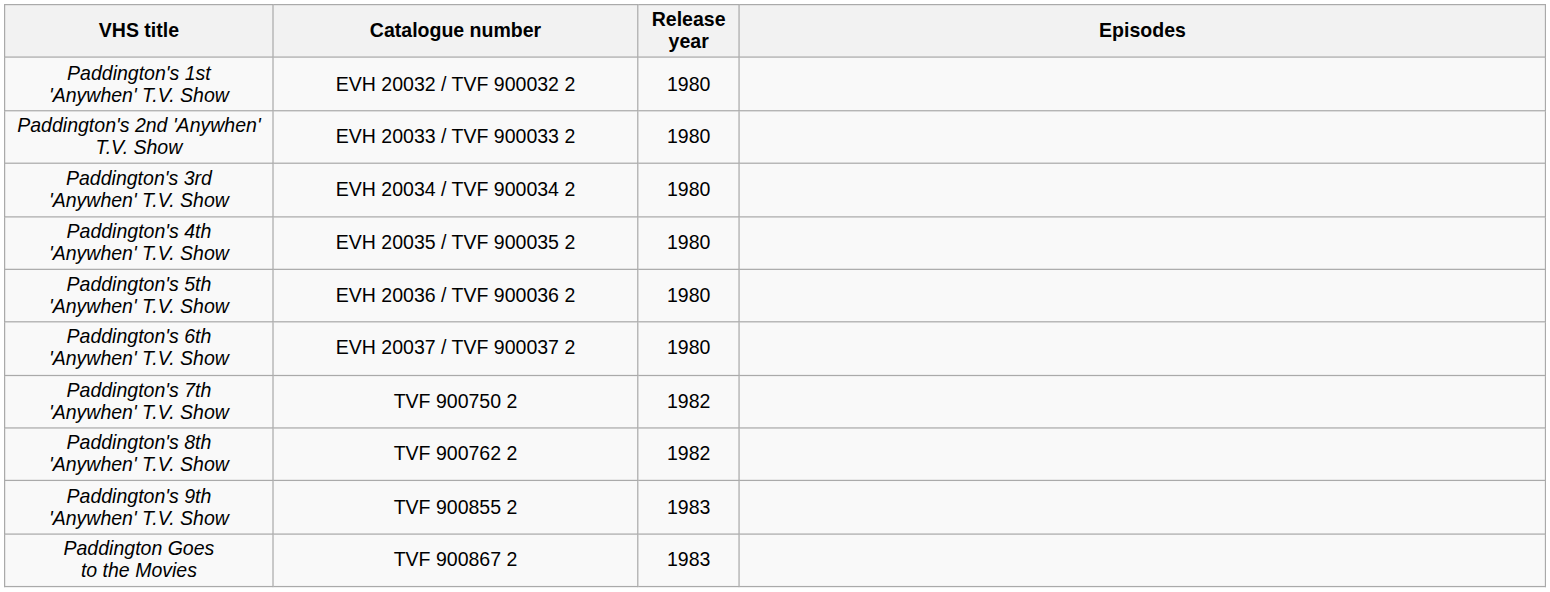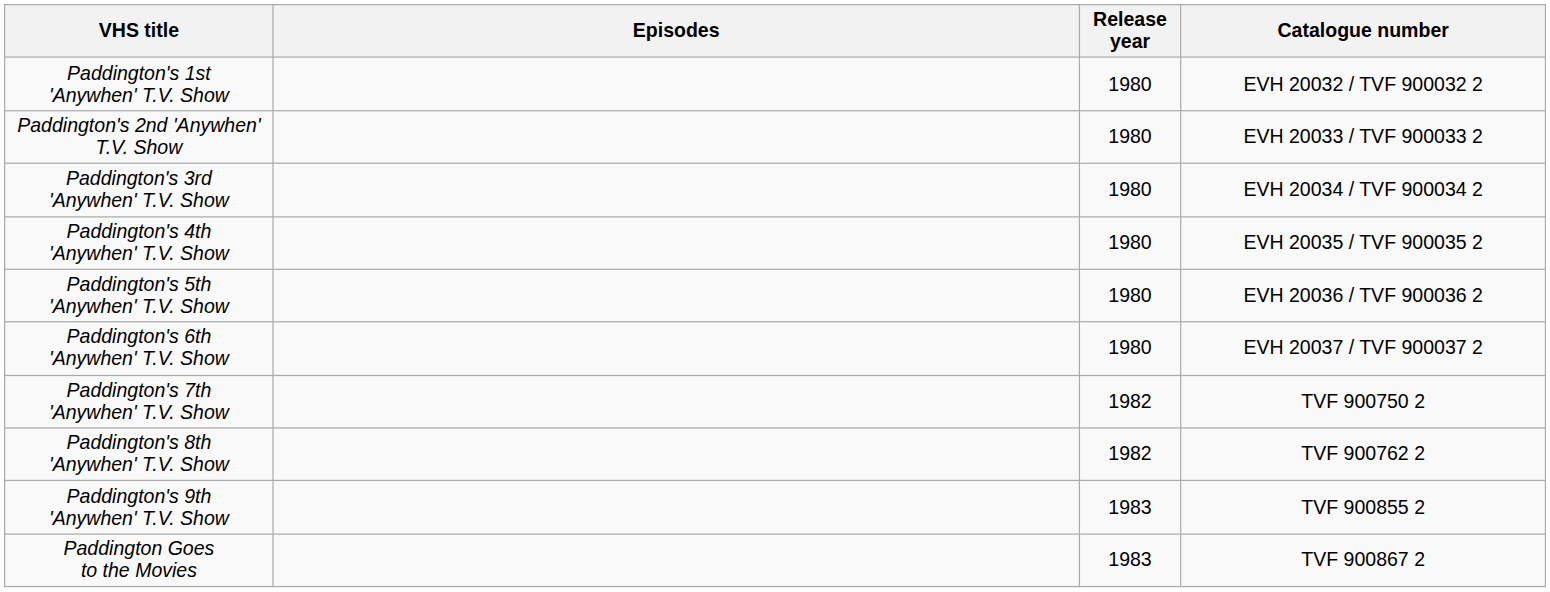columns swapped: Catalogue number <-> Episodes
